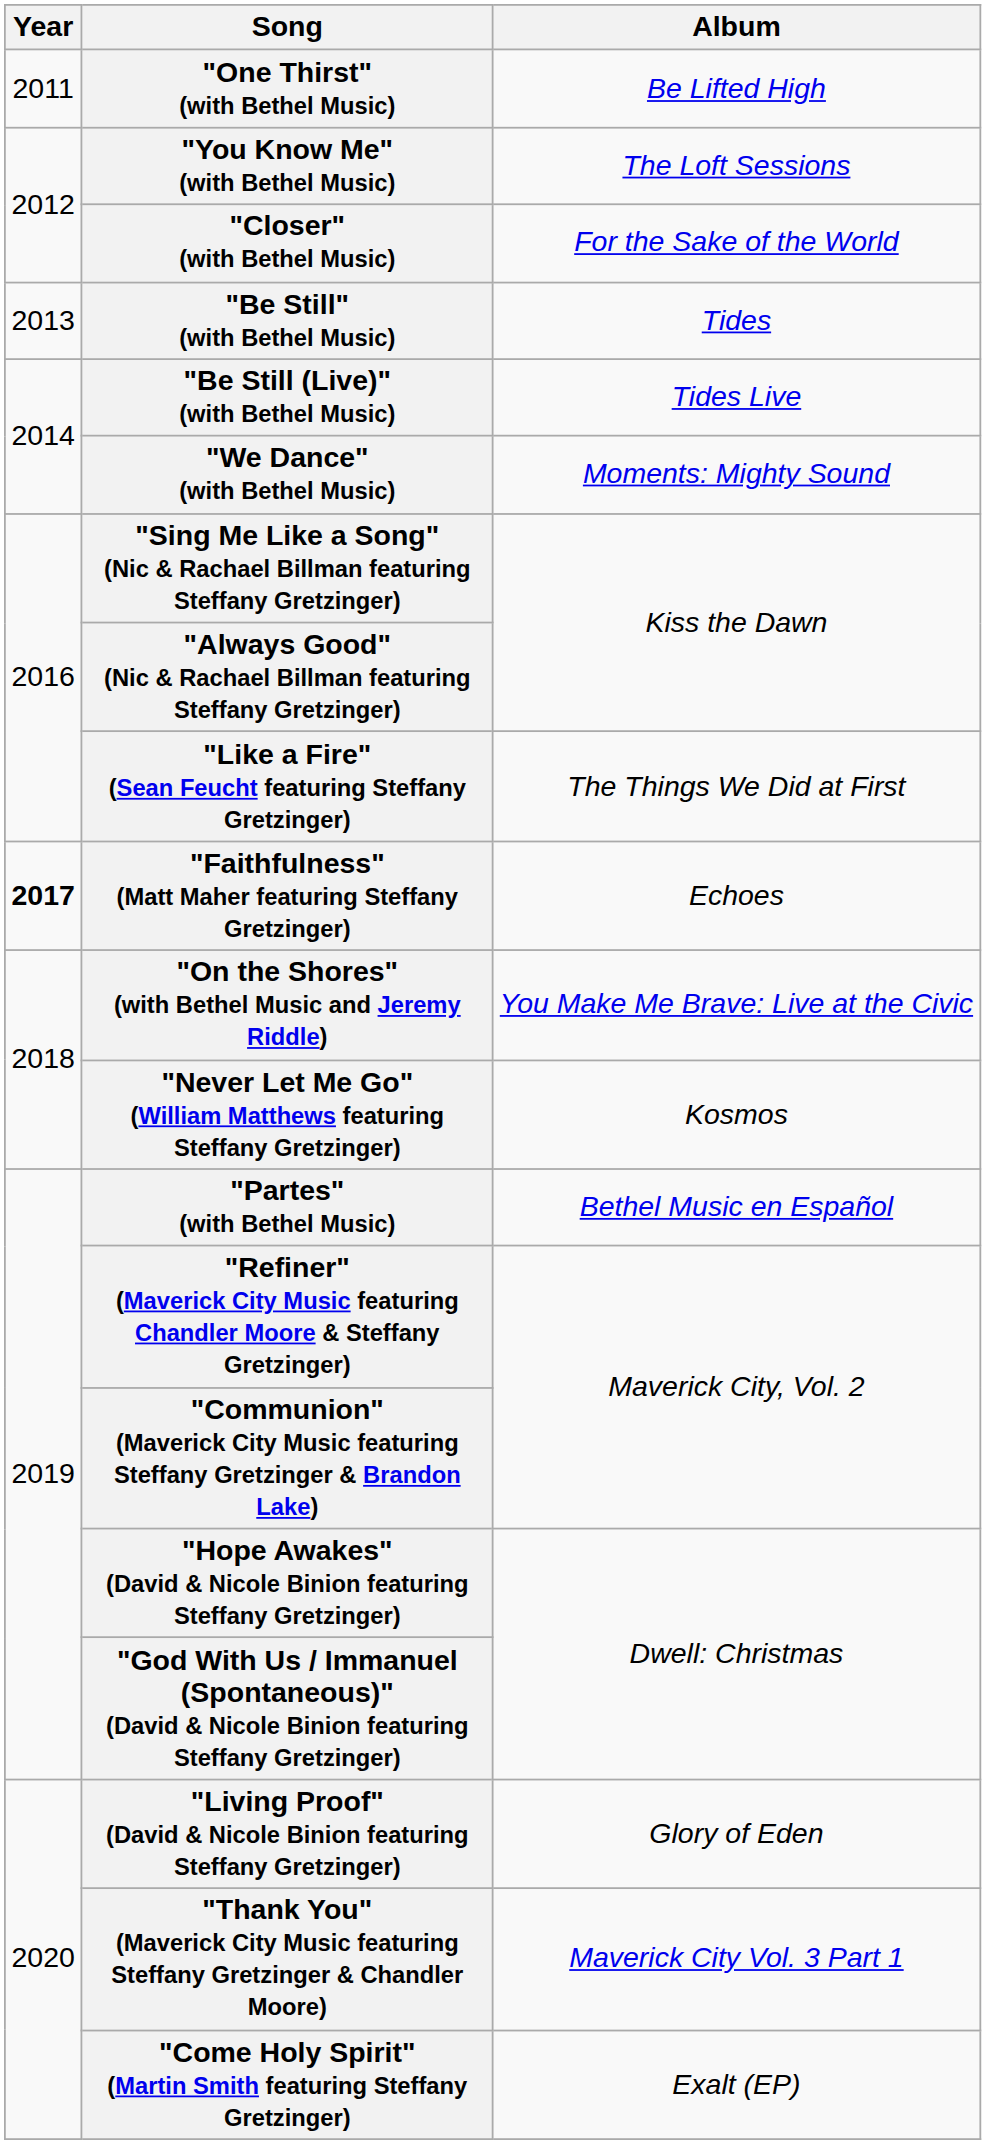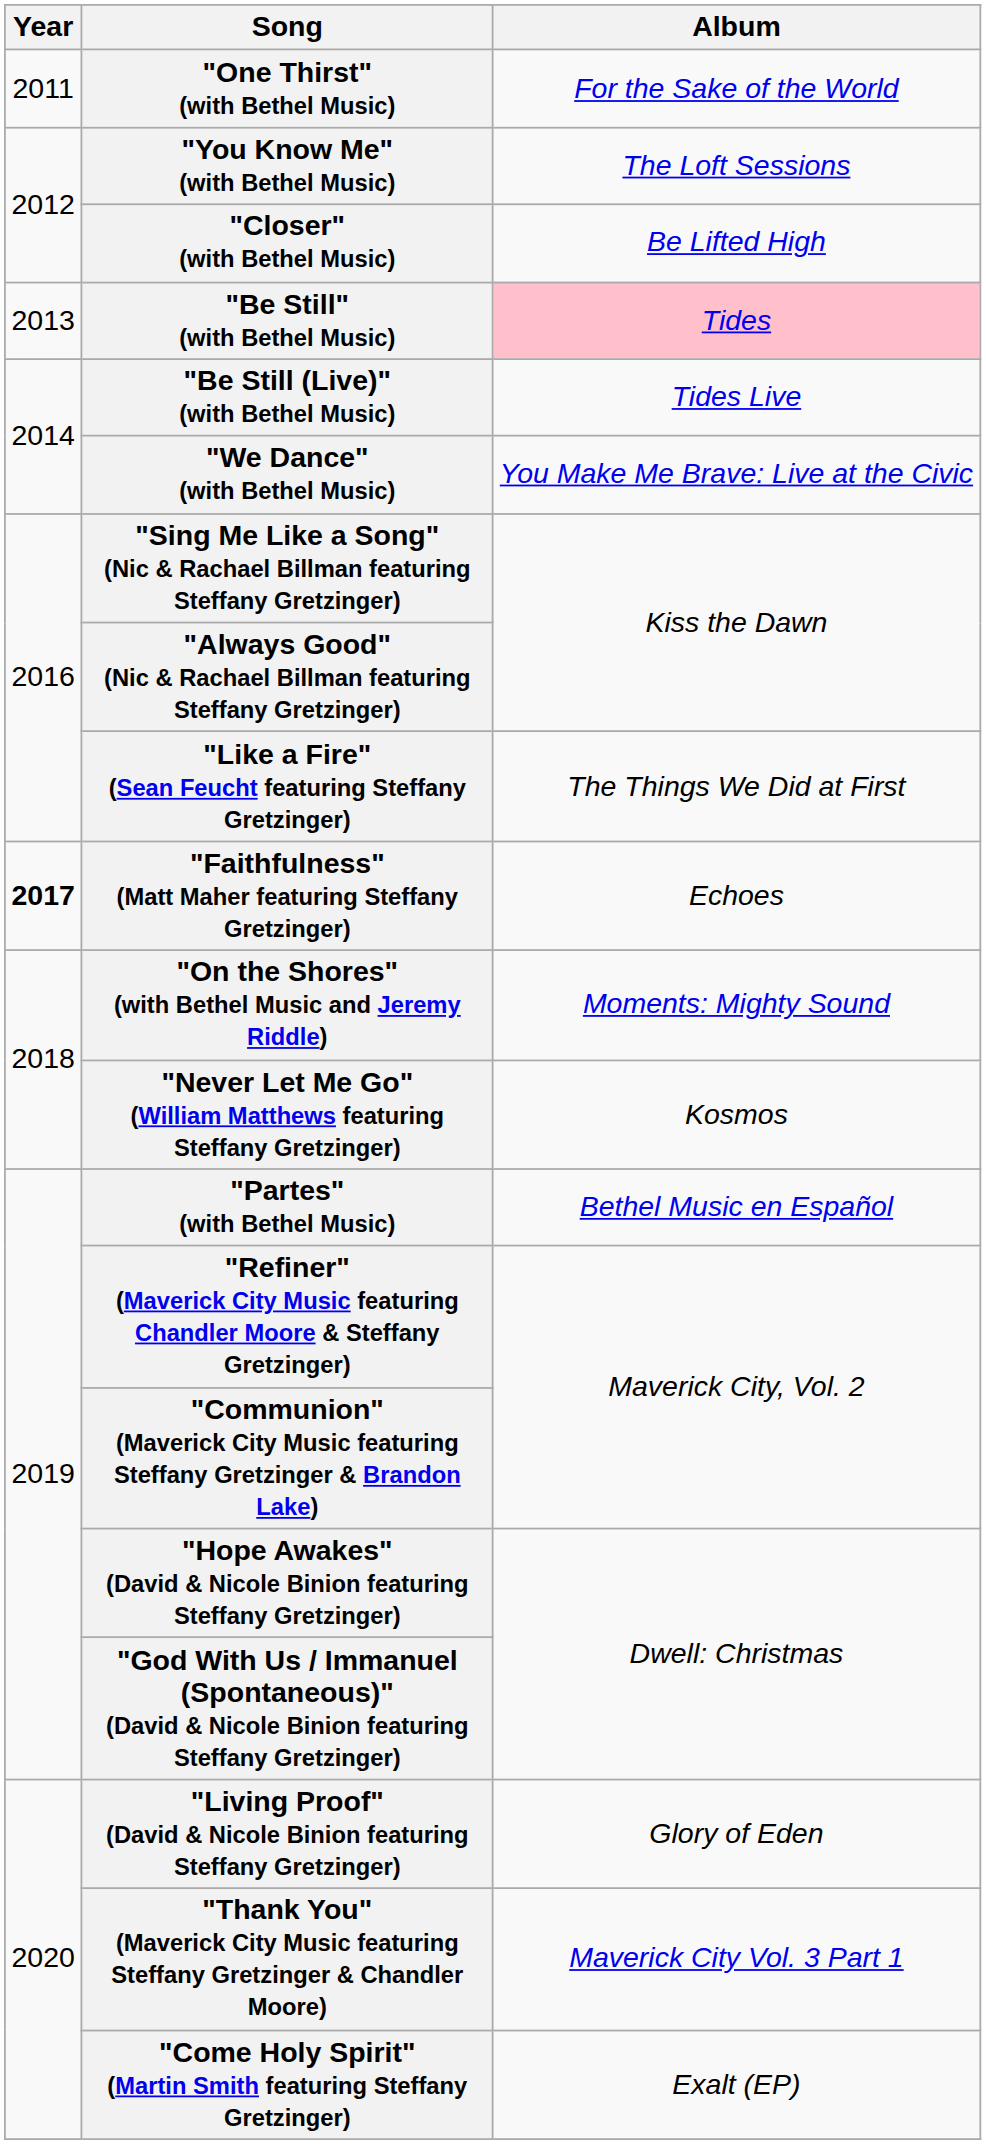"One Thirst" (with Bethel Music) | Album: Be Lifted High -> For the Sake of the World
"Closer" (with Bethel Music) | Album: For the Sake of the World -> Be Lifted High
"Be Still" (with Bethel Music) | Album: no background -> pink background
"We Dance" (with Bethel Music) | Album: Moments: Mighty Sound -> You Make Me Brave: Live at the Civic
"On the Shores" (with Bethel Music and Jeremy Riddle) | Album: You Make Me Brave: Live at the Civic -> Moments: Mighty Sound
